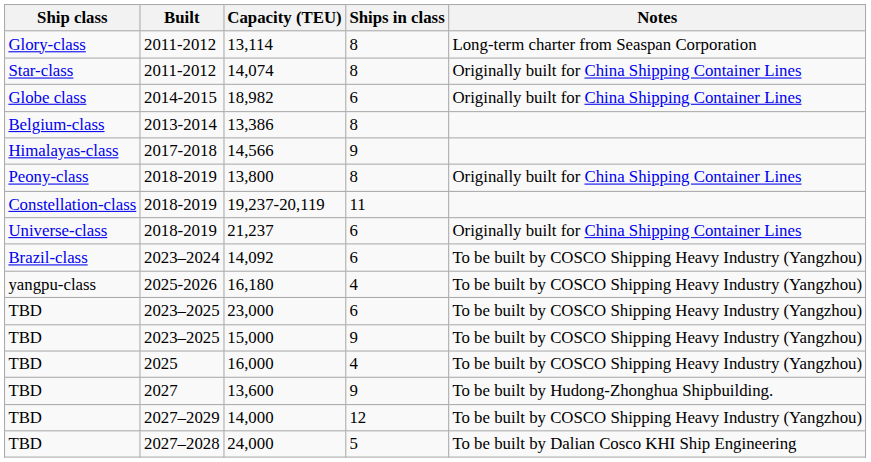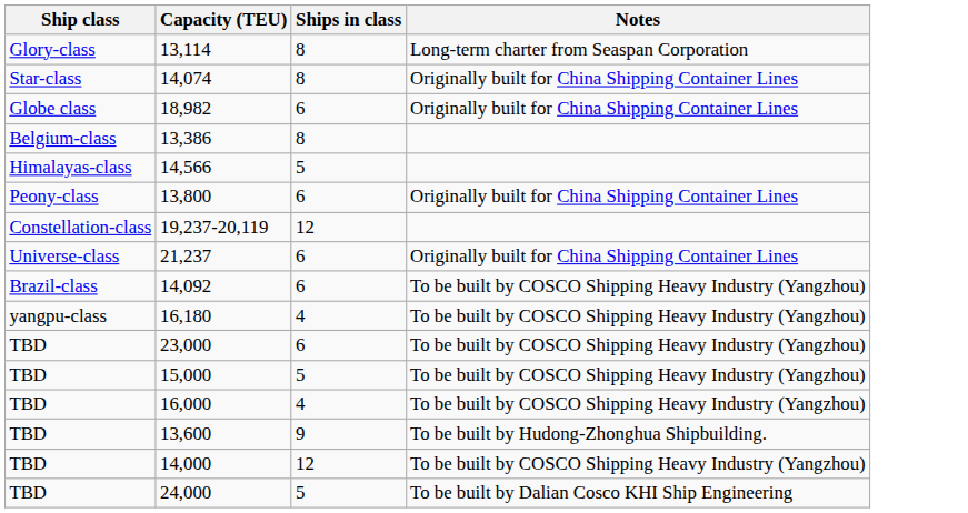- column: Built | 2011-2012 | 2011-2012 | 2014-2015 | 2013-2014 | 2017-2018 | 2018-2019 | 2018-2019 | 2018-2019 | 2023–2024 | 2025-2026 | 2023–2025 | 2023–2025 | 2025 | 2027 | 2027–2029 | 2027–2028
14,566 | Ships in class: 9 -> 5
13,800 | Ships in class: 8 -> 6
19,237-20,119 | Ships in class: 11 -> 12
15,000 | Ships in class: 9 -> 5
